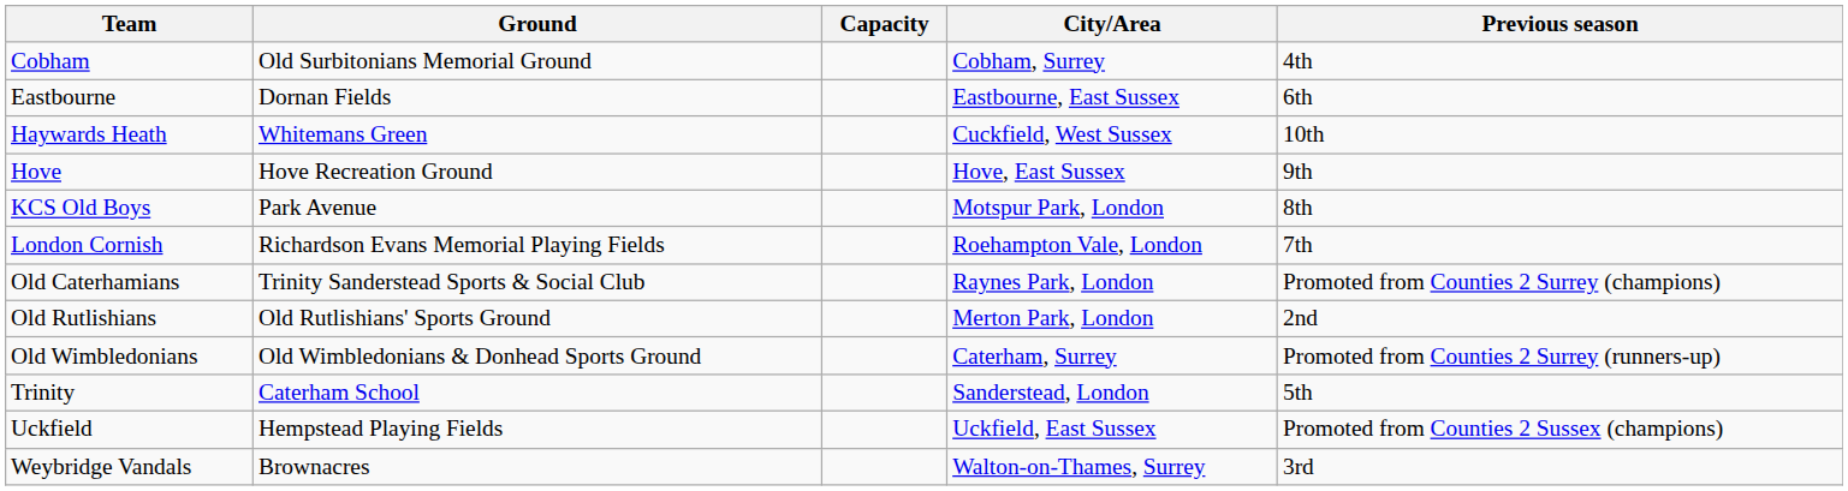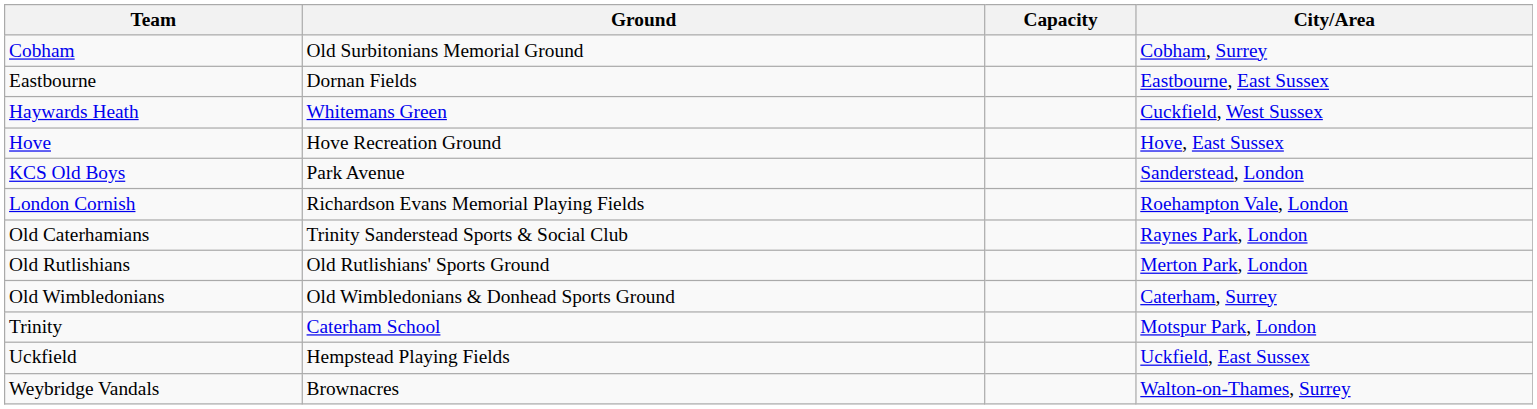- column: Previous season | 4th | 6th | 10th | 9th | 8th | 7th | Promoted from Counties 2 Surrey (champions) | 2nd | Promoted from Counties 2 Surrey (runners-up) | 5th | Promoted from Counties 2 Sussex (champions) | 3rd
KCS Old Boys | City/Area: Motspur Park, London -> Sanderstead, London
Trinity | City/Area: Sanderstead, London -> Motspur Park, London
